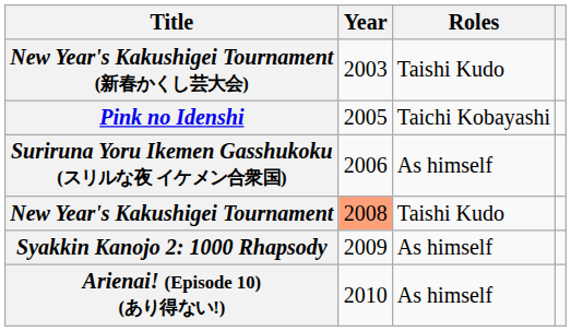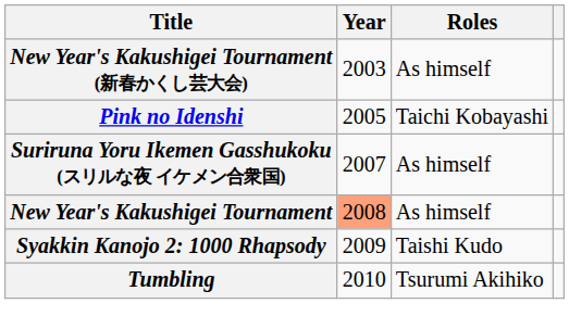New Year's Kakushigei Tournament (新春かくし芸大会) | Roles: Taishi Kudo -> As himself
Suriruna Yoru Ikemen Gasshukoku (スリルな夜 イケメン合衆国) | Year: 2006 -> 2007
New Year's Kakushigei Tournament | Roles: Taishi Kudo -> As himself
Syakkin Kanojo 2: 1000 Rhapsody | Roles: As himself -> Taishi Kudo
- row: Arienai! (Episode 10) (あり得ない!) | 2010 | As himself
+ row: Tumbling | 2010 | Tsurumi Akihiko
